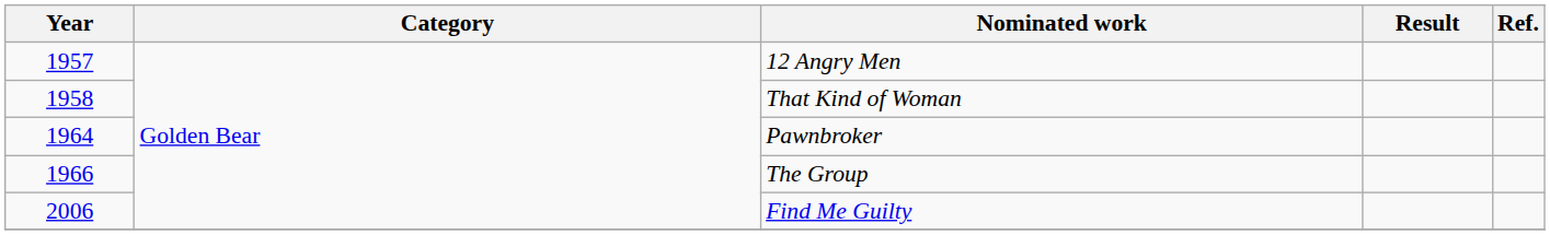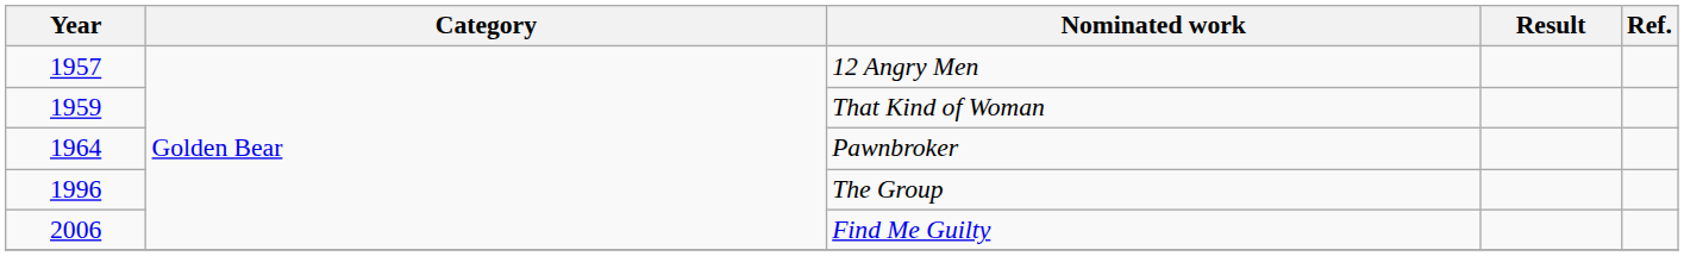That Kind of Woman | Year: 1958 -> 1959
The Group | Year: 1966 -> 1996
